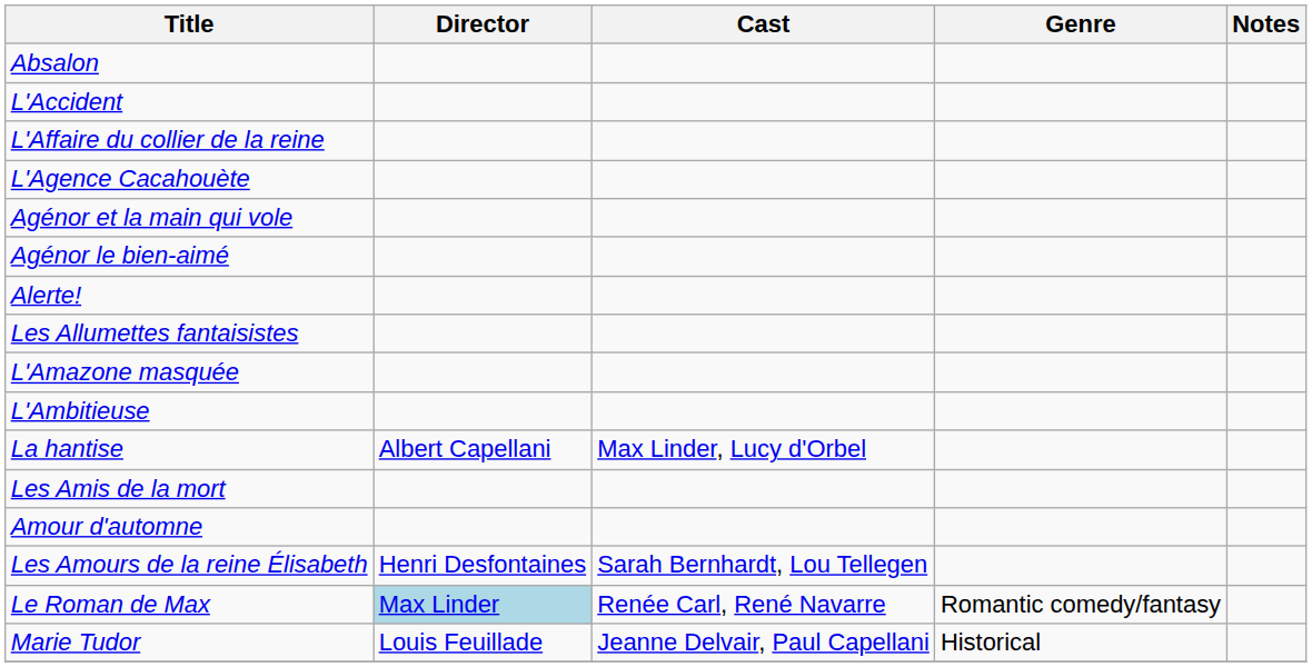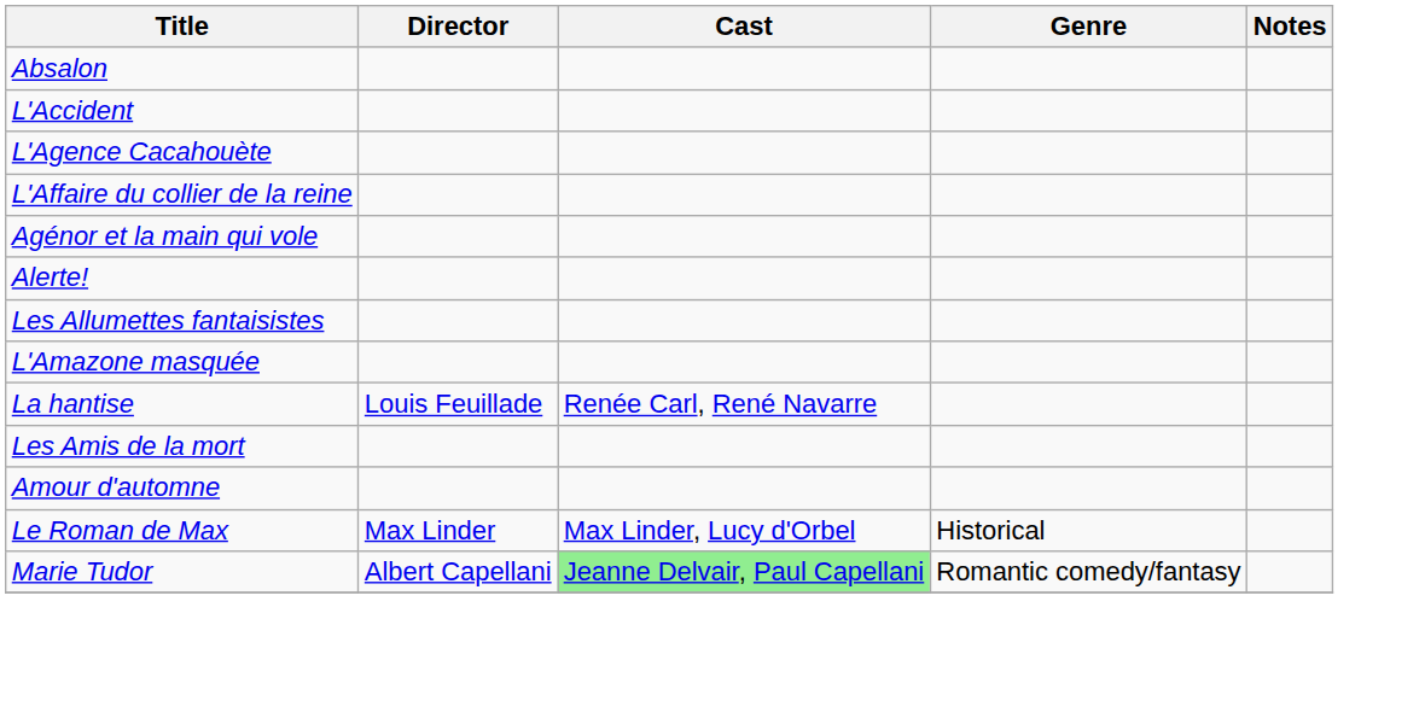rows swapped: L'Affaire du collier de la reine <-> L'Agence Cacahouète
- row: Agénor le bien-aimé
- row: L'Ambitieuse
La hantise | Director: Albert Capellani -> Louis Feuillade
La hantise | Cast: Max Linder, Lucy d'Orbel -> Renée Carl, René Navarre
- row: Les Amours de la reine Élisabeth | Henri Desfontaines | Sarah Bernhardt, Lou Tellegen
Le Roman de Max | Director: lightblue background -> no background
Le Roman de Max | Cast: Renée Carl, René Navarre -> Max Linder, Lucy d'Orbel
Le Roman de Max | Genre: Romantic comedy/fantasy -> Historical
Marie Tudor | Director: Louis Feuillade -> Albert Capellani
Marie Tudor | Cast: no background -> lightgreen background
Marie Tudor | Genre: Historical -> Romantic comedy/fantasy
